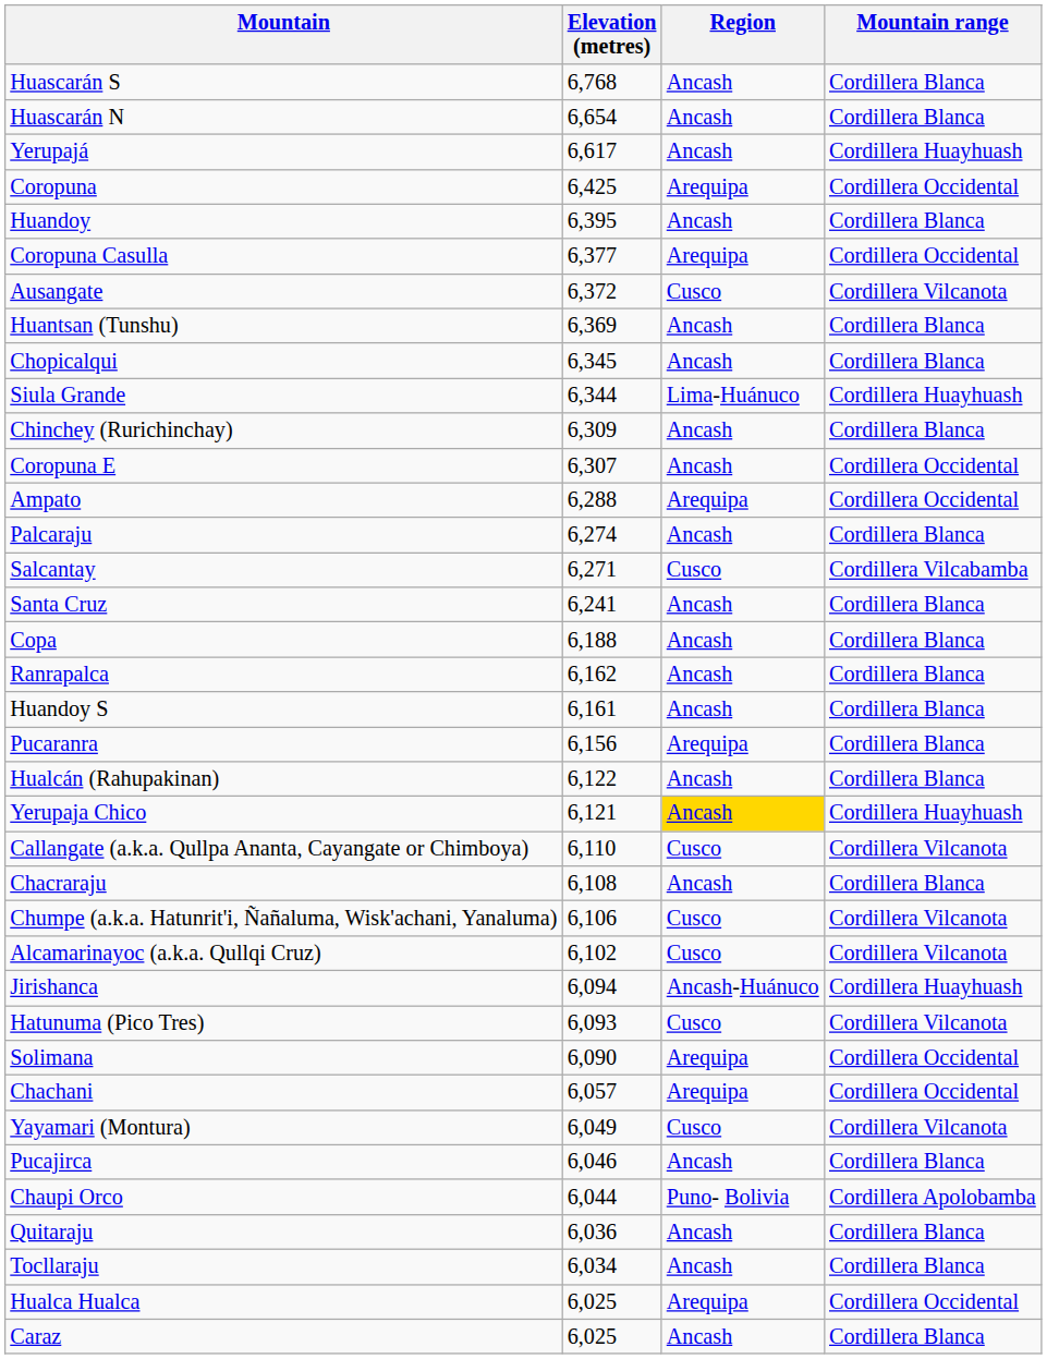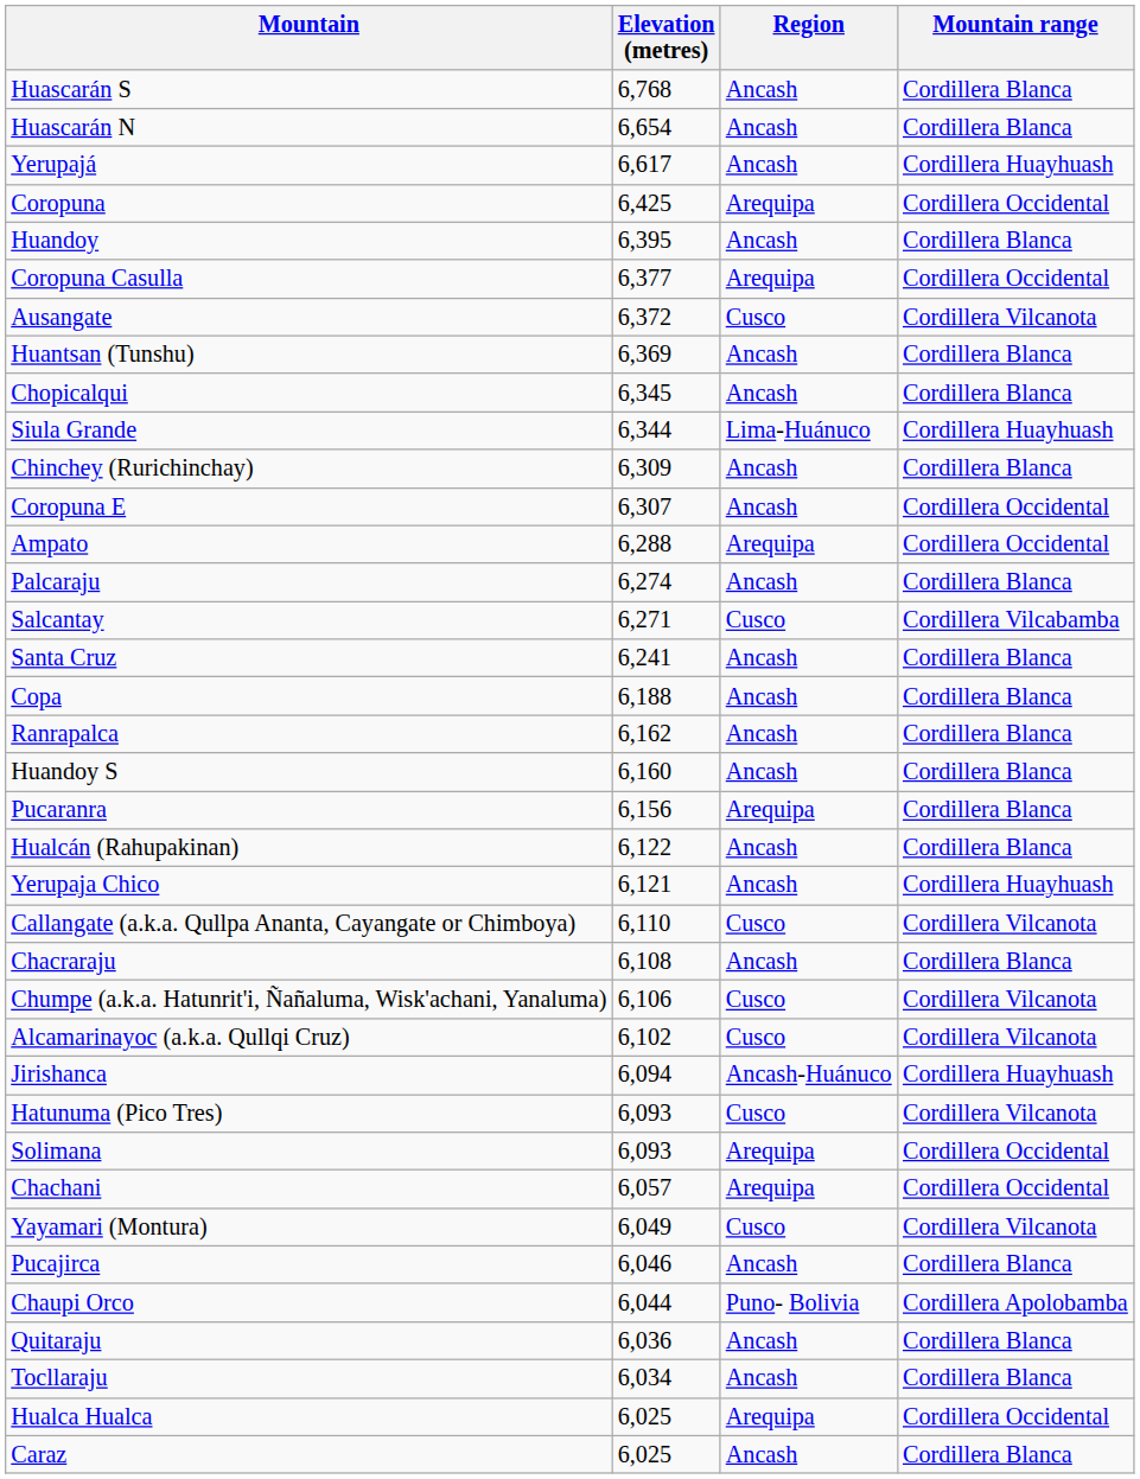Huandoy S | Elevation (metres): 6,161 -> 6,160
Yerupaja Chico | Region: gold background -> no background
Solimana | Elevation (metres): 6,090 -> 6,093
